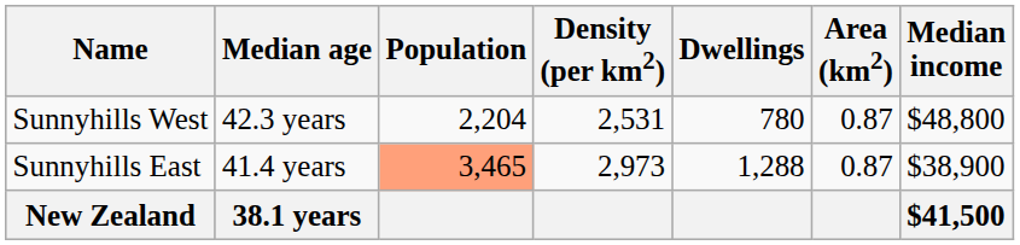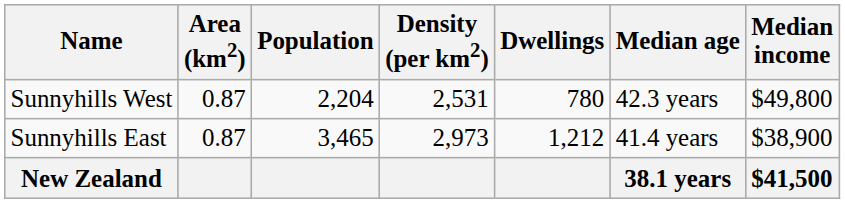columns swapped: Area (km2) <-> Median age
Sunnyhills West | Median income: $48,800 -> $49,800
Sunnyhills East | Population: lightsalmon background -> no background
Sunnyhills East | Dwellings: 1,288 -> 1,212
